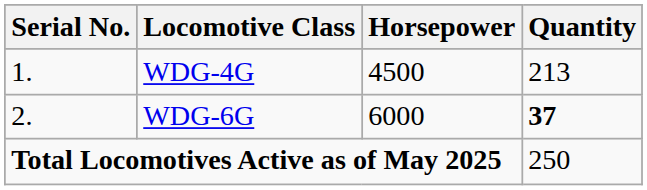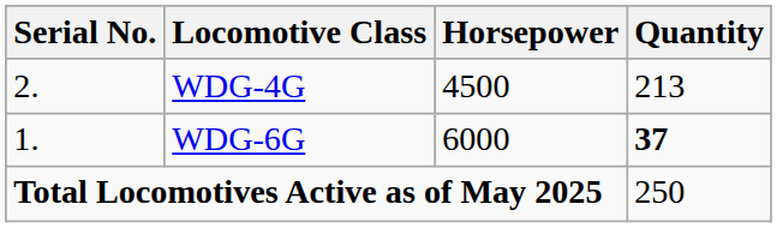WDG-4G | Serial No.: 1. -> 2.
WDG-6G | Serial No.: 2. -> 1.
